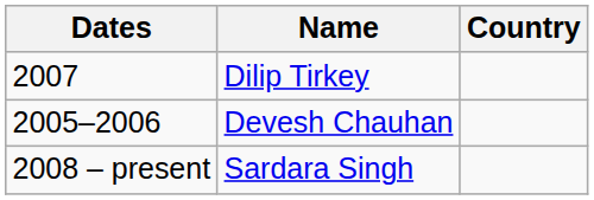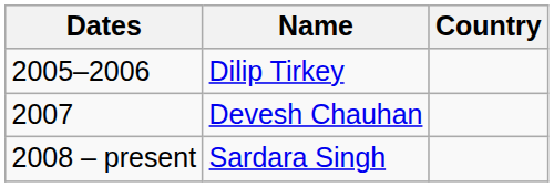Dilip Tirkey | Dates: 2007 -> 2005–2006
Devesh Chauhan | Dates: 2005–2006 -> 2007
